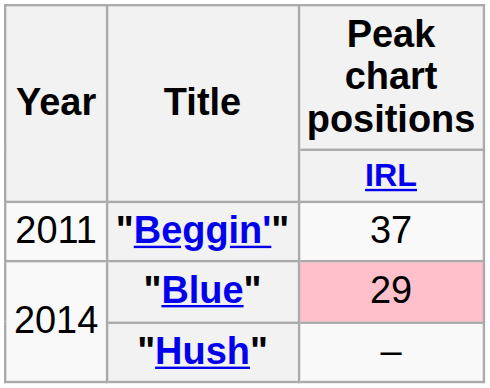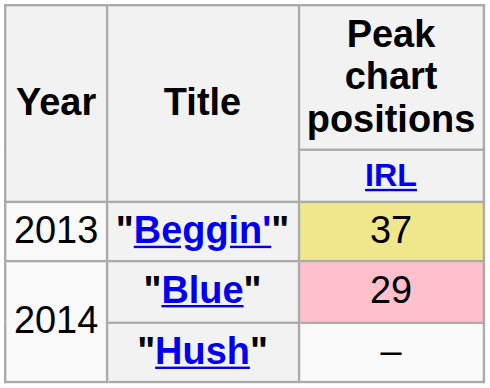"Beggin'" | Year: 2011 -> 2013
"Beggin'" | Peak chart positions / IRL: no background -> khaki background
